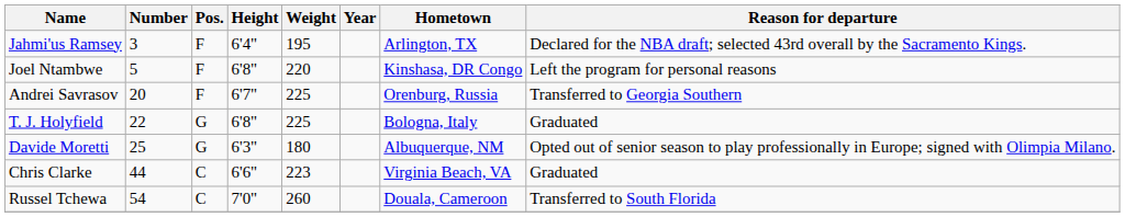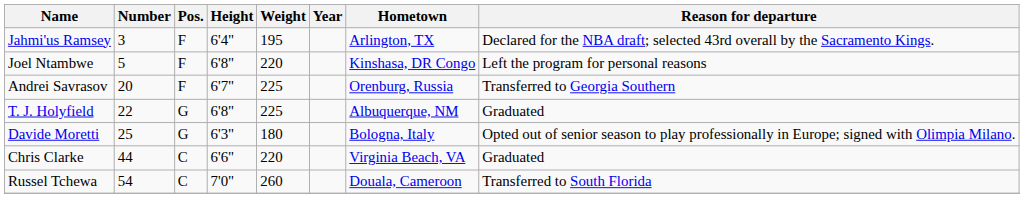T. J. Holyfield | Hometown: Bologna, Italy -> Albuquerque, NM
Davide Moretti | Hometown: Albuquerque, NM -> Bologna, Italy
Chris Clarke | Weight: 223 -> 220
